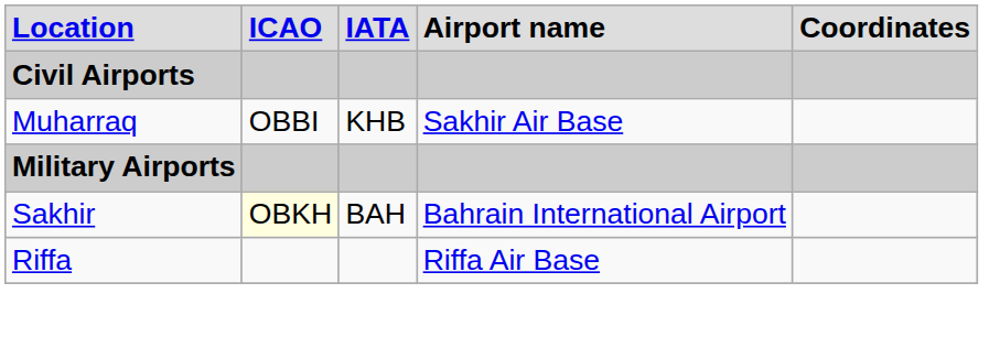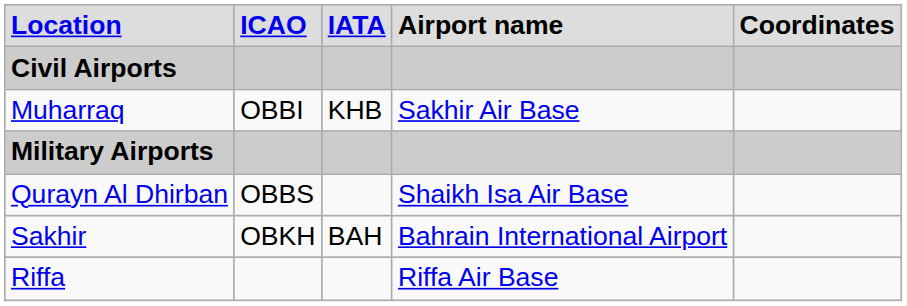+ row: Qurayn Al Dhirban | OBBS | Shaikh Isa Air Base
Sakhir | column 2: lightyellow background -> no background
